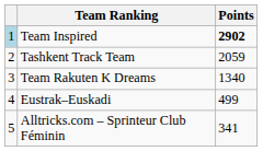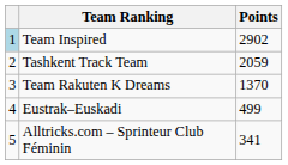Team Inspired | Points: bold -> normal
Team Rakuten K Dreams | Points: 1340 -> 1370
